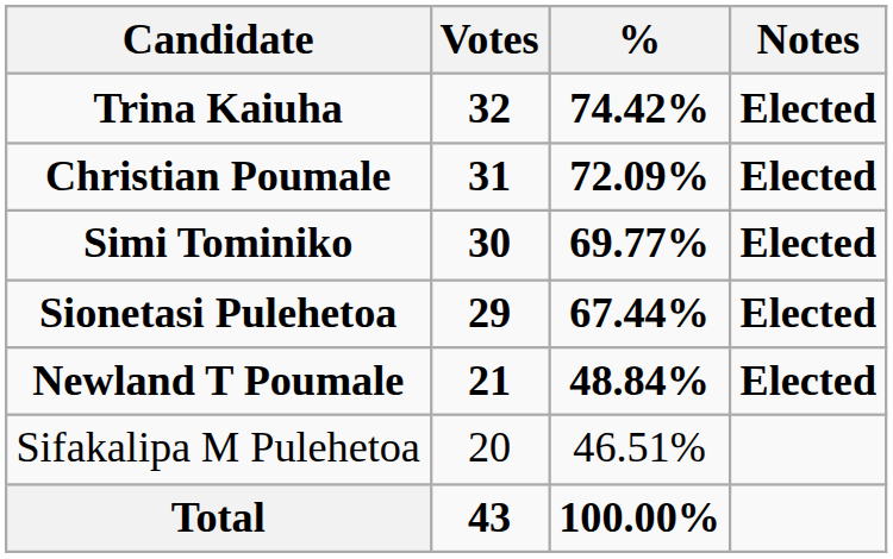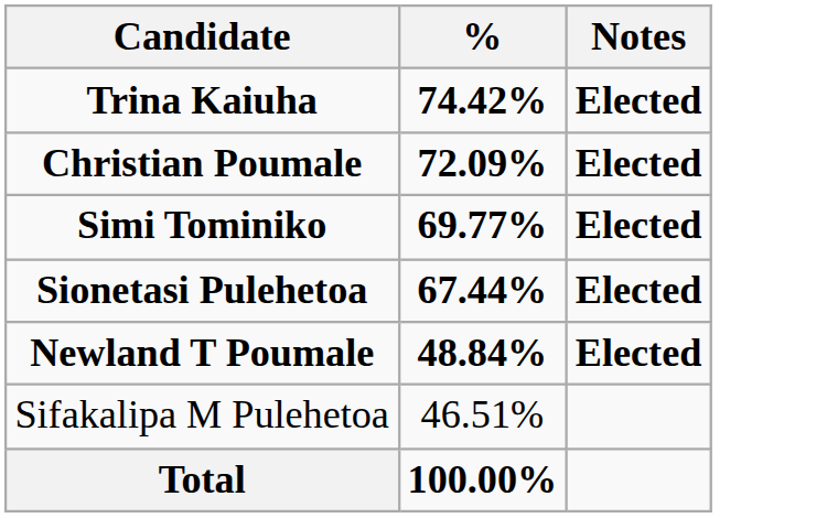- column: Votes | 32 | 31 | 30 | 29 | 21 | 20 | 43
